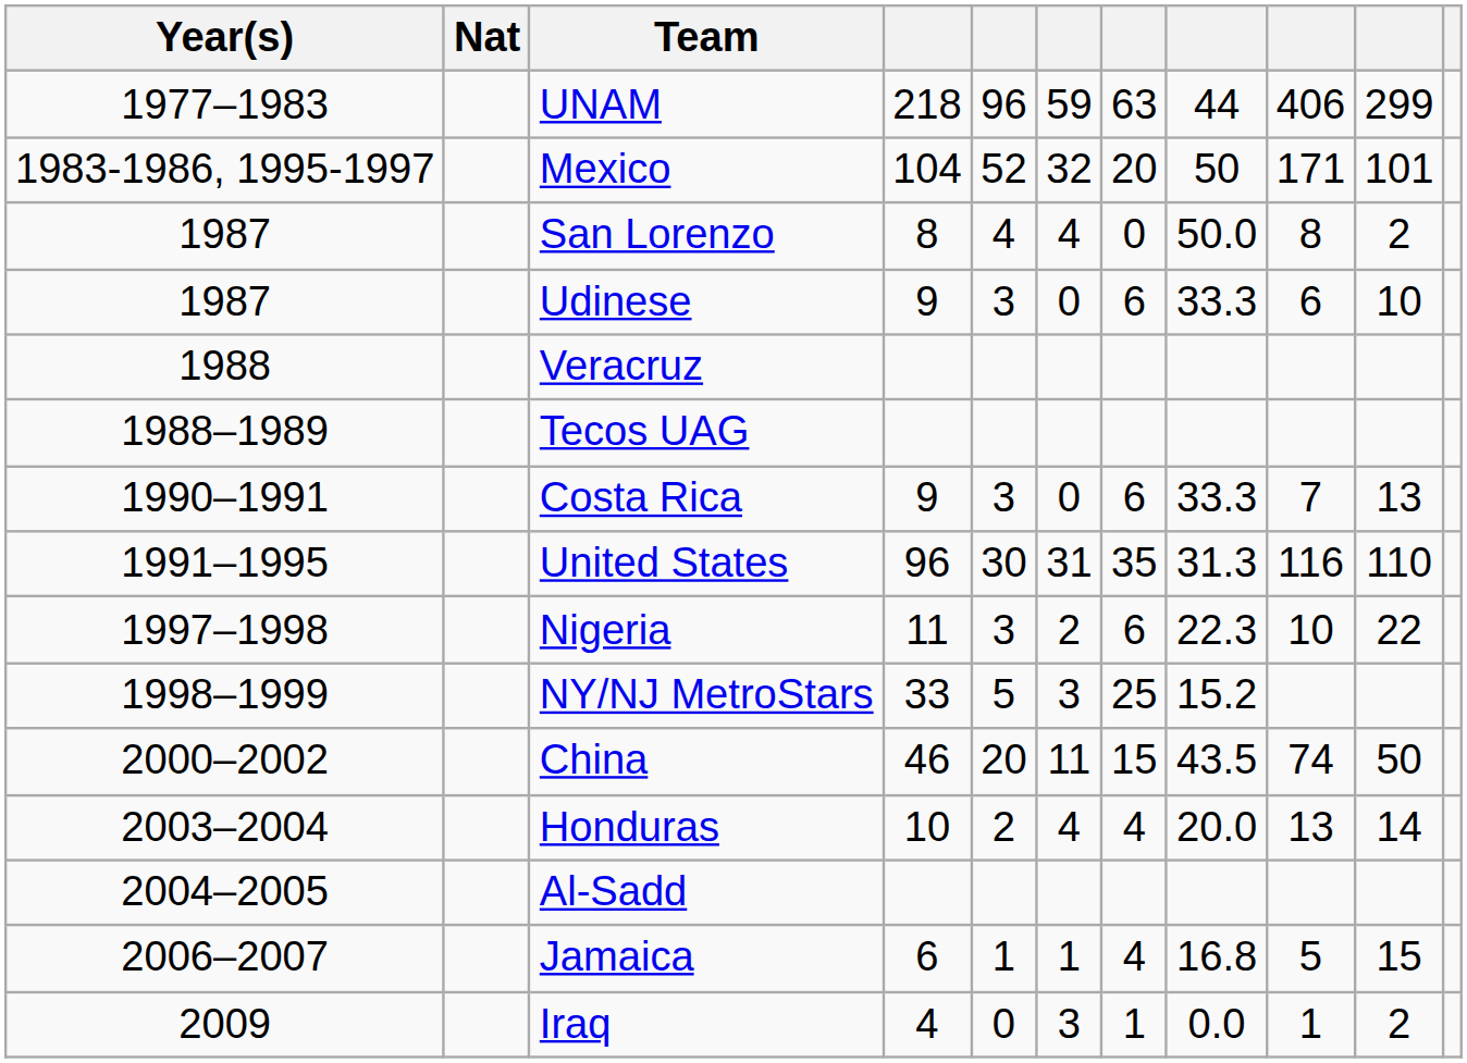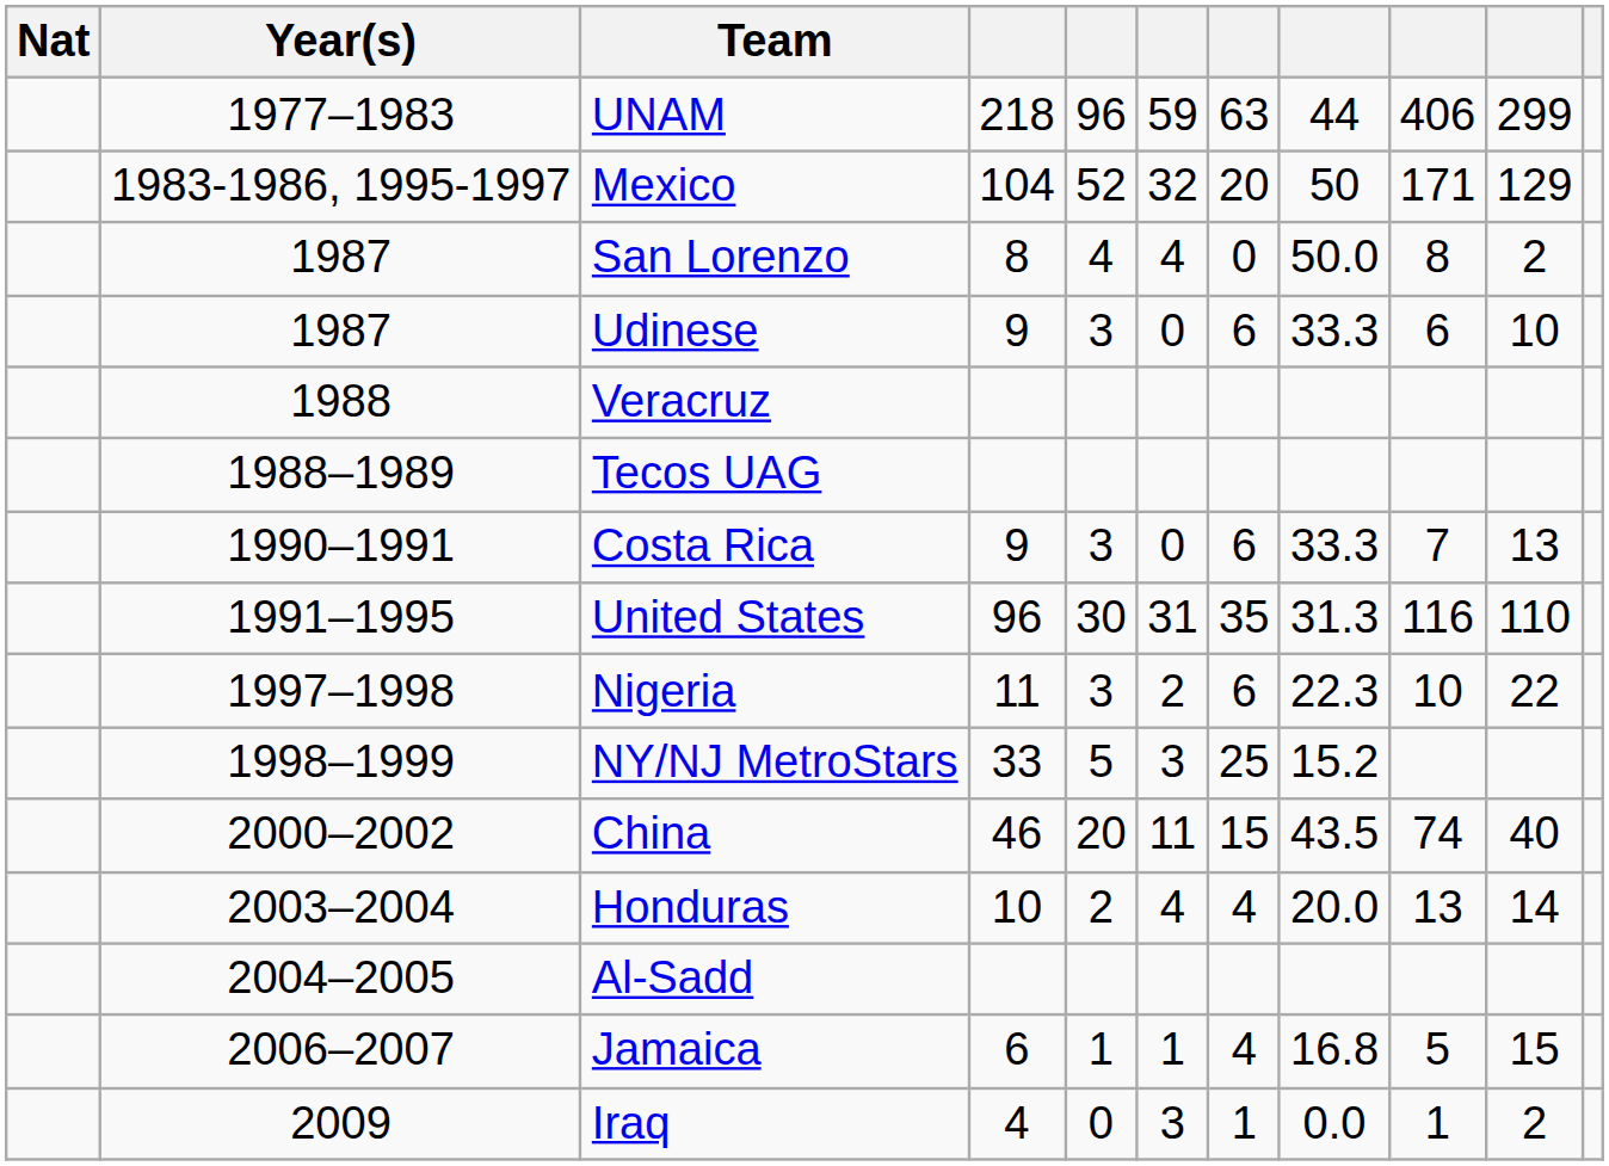columns swapped: Year(s) <-> Nat
Mexico | column 10: 101 -> 129
China | column 10: 50 -> 40
